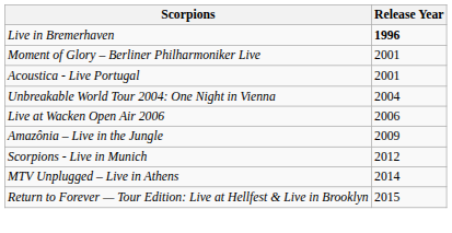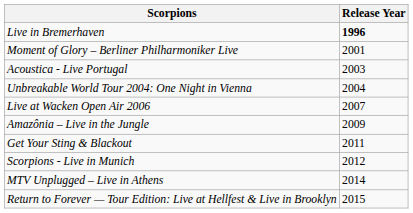Acoustica - Live Portugal | Release Year: 2001 -> 2003
Live at Wacken Open Air 2006 | Release Year: 2006 -> 2007
+ row: Get Your Sting & Blackout | 2011
